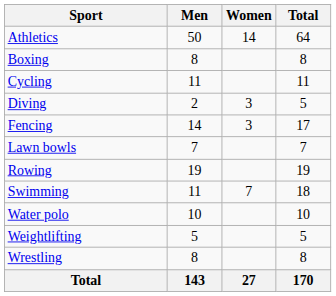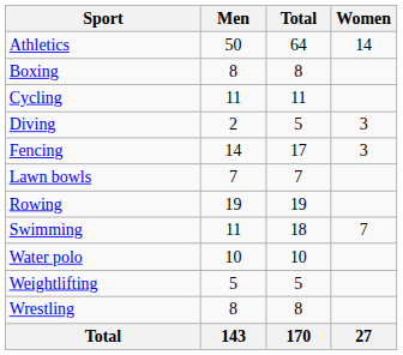columns swapped: Women <-> Total
